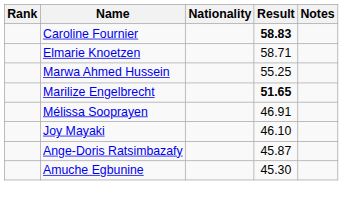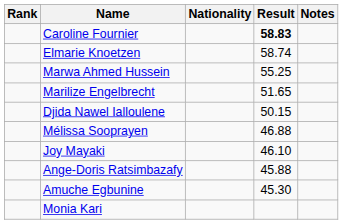Elmarie Knoetzen | Result: 58.71 -> 58.74
Marilize Engelbrecht | Result: bold -> normal
+ row: Djida Nawel Ialloulene | 50.15
Mélissa Sooprayen | Result: 46.91 -> 46.88
Ange-Doris Ratsimbazafy | Result: 45.87 -> 45.88
+ row: Monia Kari
